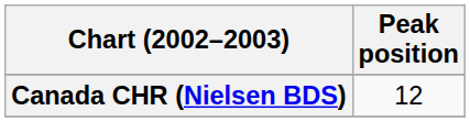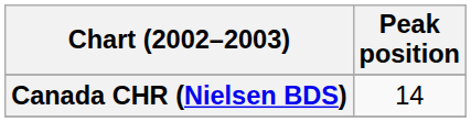Canada CHR (Nielsen BDS) | Peak position: 12 -> 14
